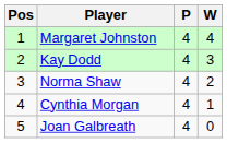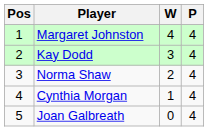columns swapped: P <-> W
